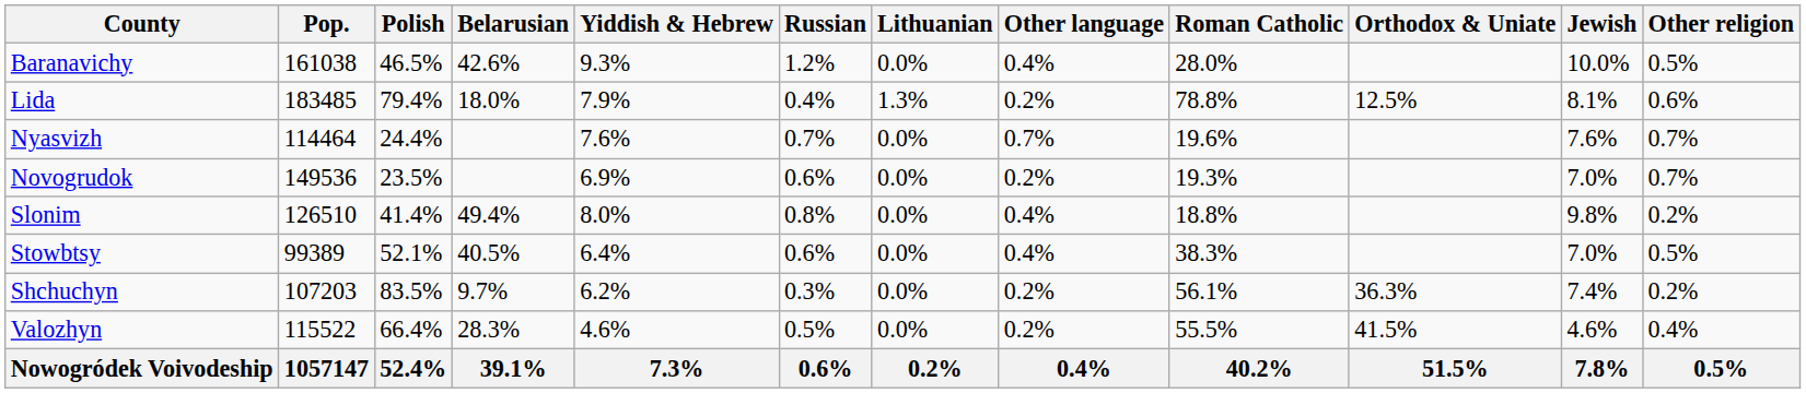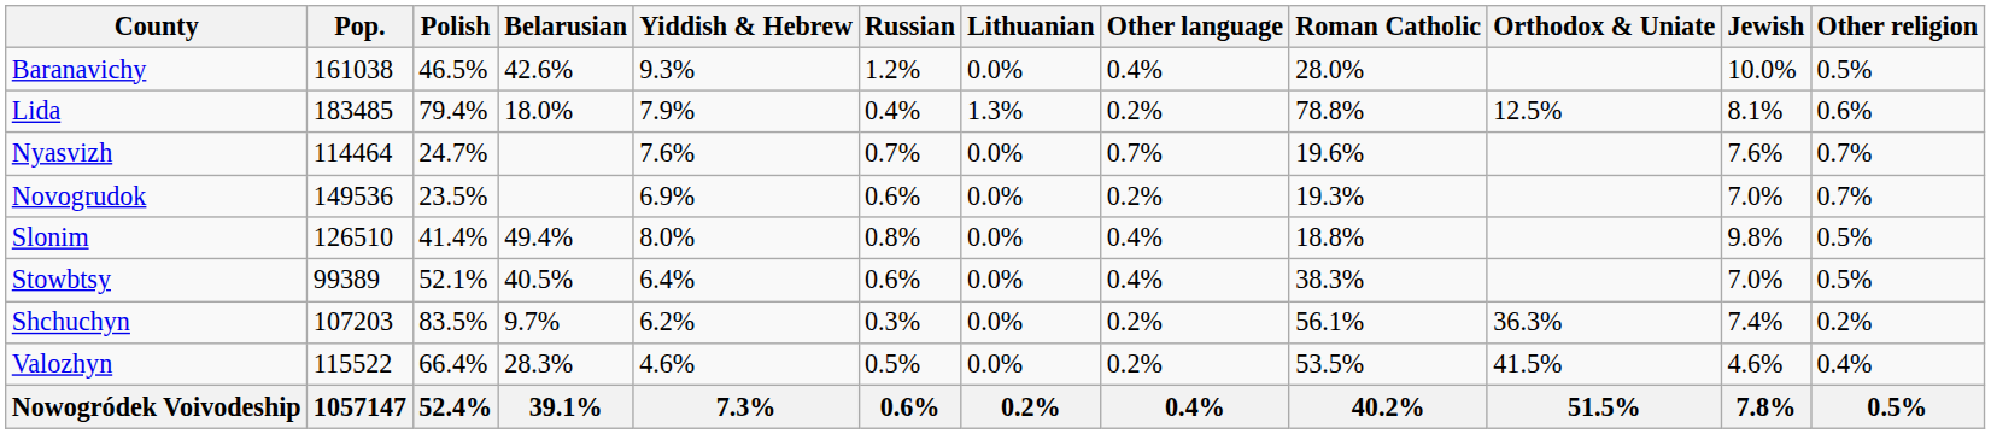Nyasvizh | Polish: 24.4% -> 24.7%
Slonim | Other religion: 0.2% -> 0.5%
Valozhyn | Roman Catholic: 55.5% -> 53.5%
